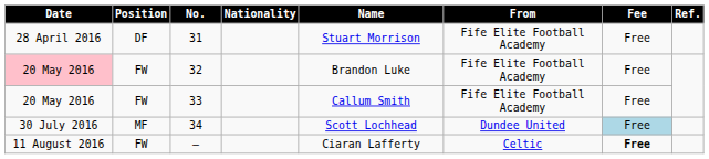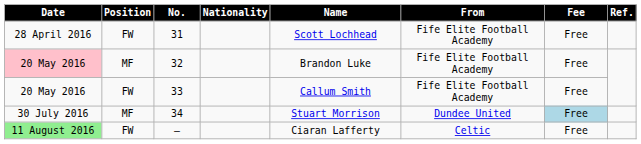31 | Position: DF -> FW
31 | Name: Stuart Morrison -> Scott Lochhead
32 | Position: FW -> MF
34 | Name: Scott Lochhead -> Stuart Morrison
— | Date: no background -> lightgreen background
— | Fee: bold -> normal
